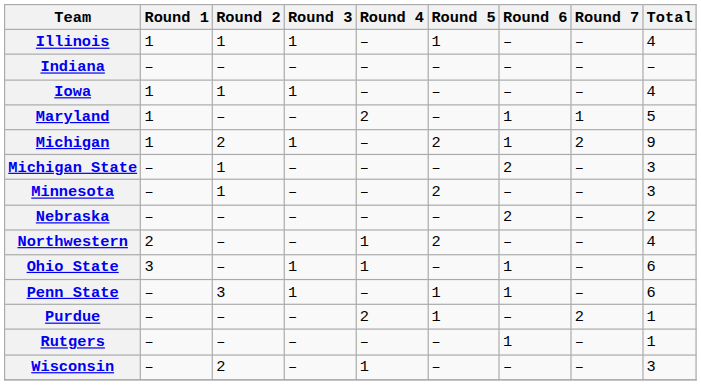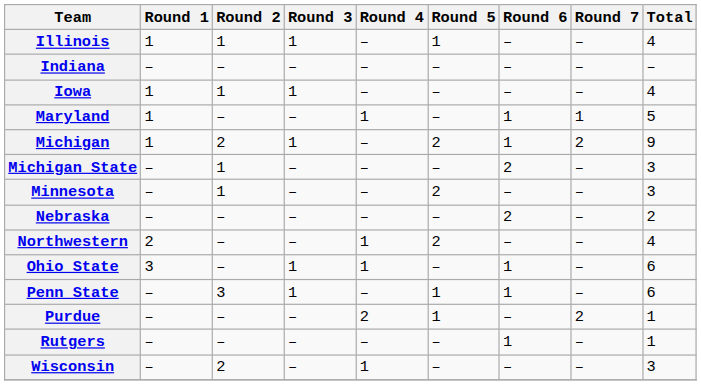Maryland | Round 4: 2 -> 1
